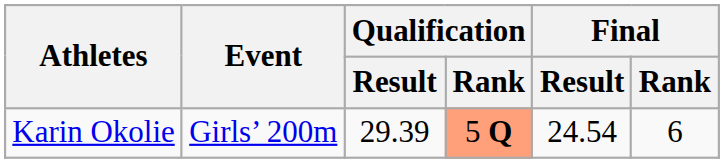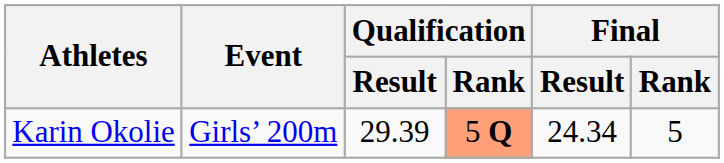Karin Okolie | Final / Result: 24.54 -> 24.34
Karin Okolie | Final / Rank: 6 -> 5
